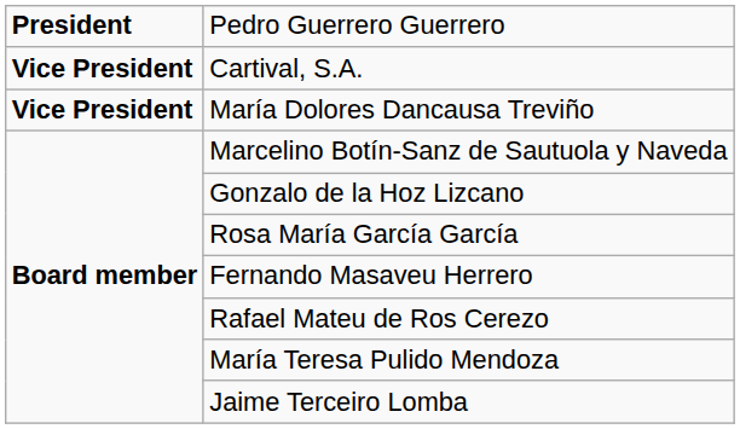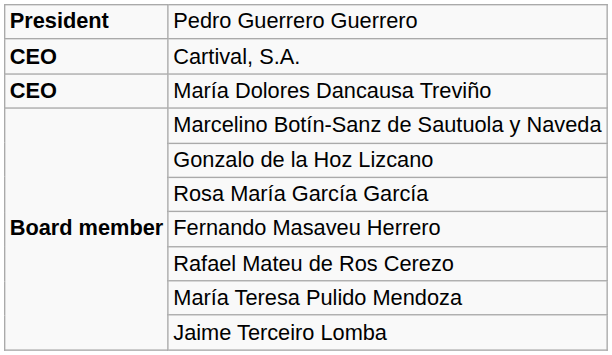Cartival, S.A. | column 1: Vice President -> CEO
María Dolores Dancausa Treviño | column 1: Vice President -> CEO
